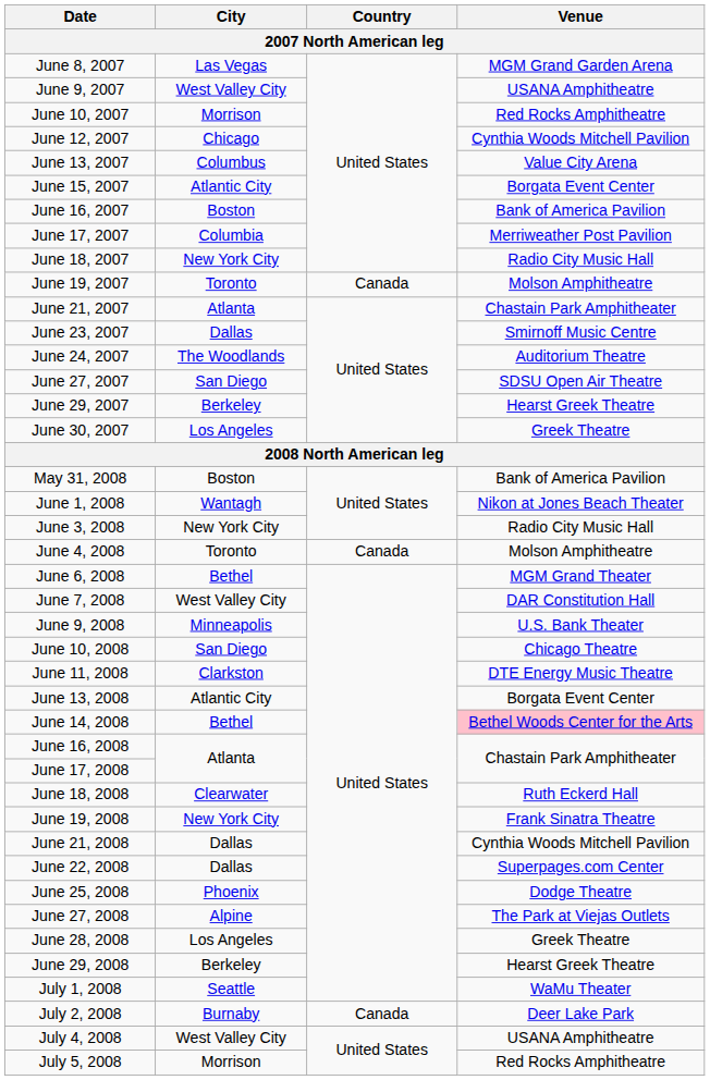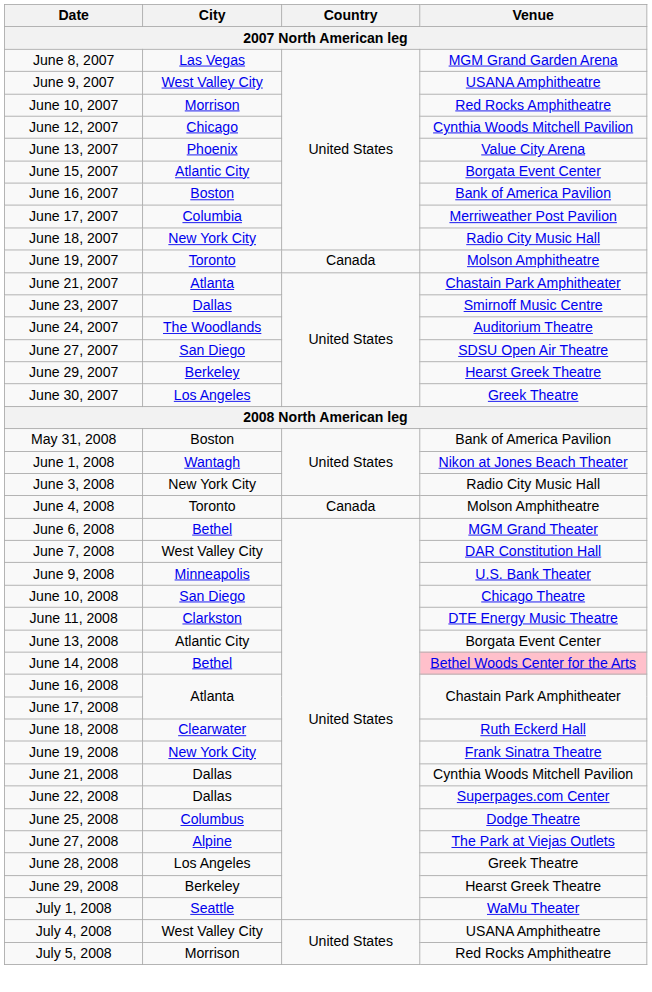June 13, 2007 | City: Columbus -> Phoenix
June 25, 2008 | City: Phoenix -> Columbus
- row: July 2, 2008 | Burnaby | Canada | Deer Lake Park
